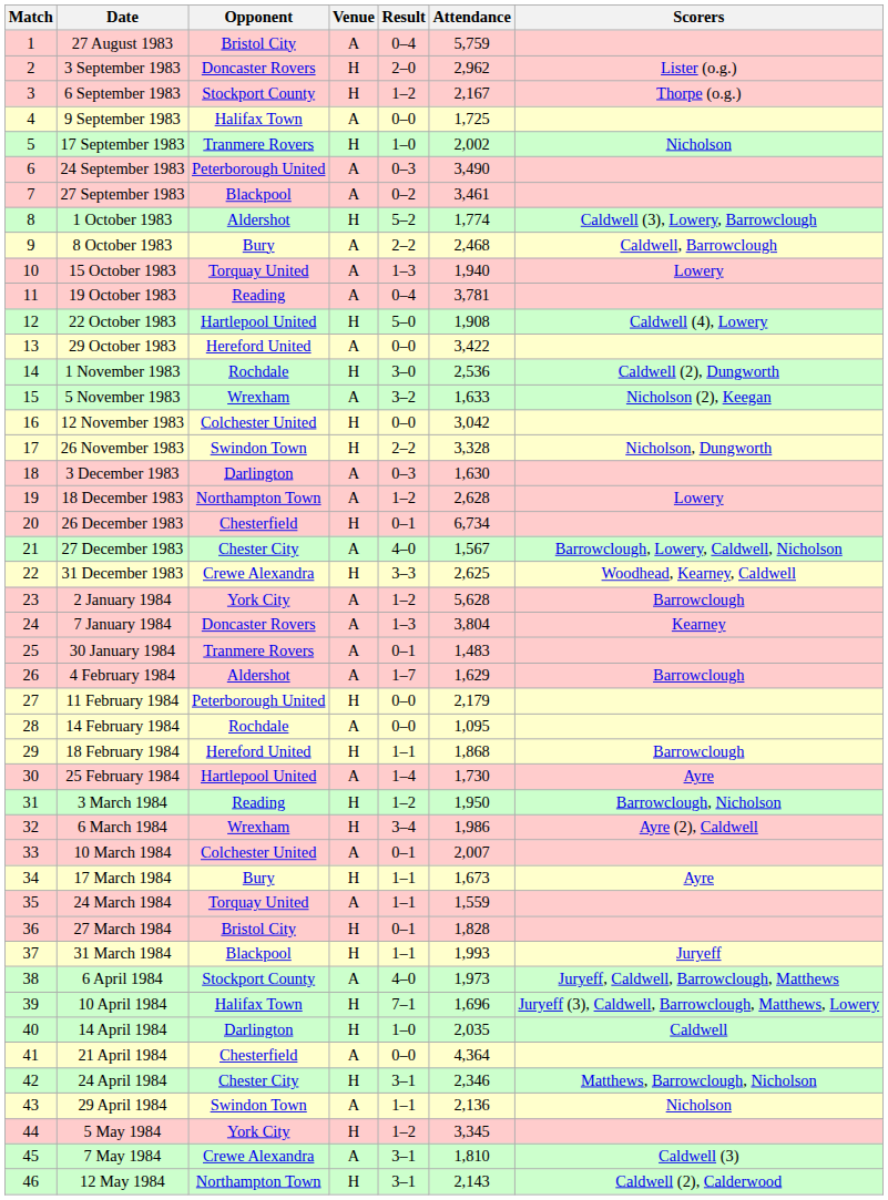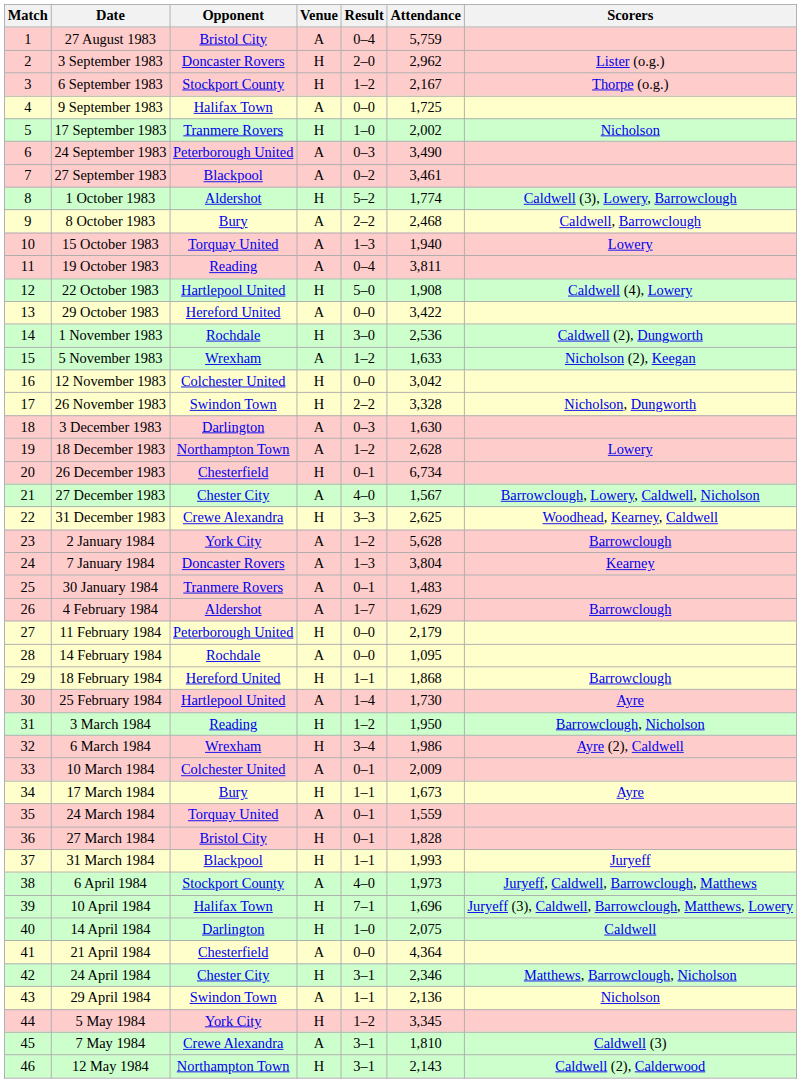19 October 1983 | Attendance: 3,781 -> 3,811
5 November 1983 | Result: 3–2 -> 1–2
10 March 1984 | Attendance: 2,007 -> 2,009
24 March 1984 | Result: 1–1 -> 0–1
14 April 1984 | Attendance: 2,035 -> 2,075
